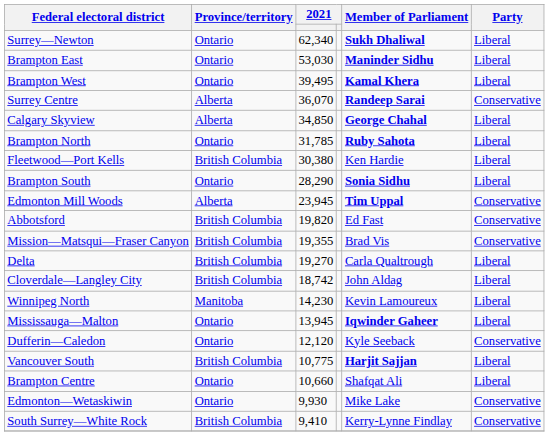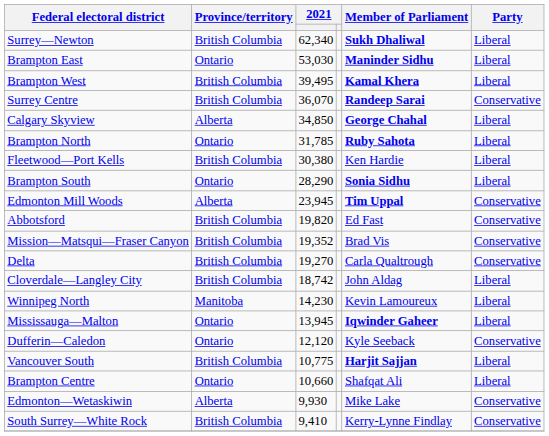Surrey—Newton | Province/territory: Ontario -> British Columbia
Brampton West | Province/territory: Ontario -> British Columbia
Surrey Centre | Province/territory: Alberta -> British Columbia
Mission—Matsqui—Fraser Canyon | column 3: 19,355 -> 19,352
Delta | Party: Liberal -> Conservative
Edmonton—Wetaskiwin | Province/territory: Ontario -> Alberta
